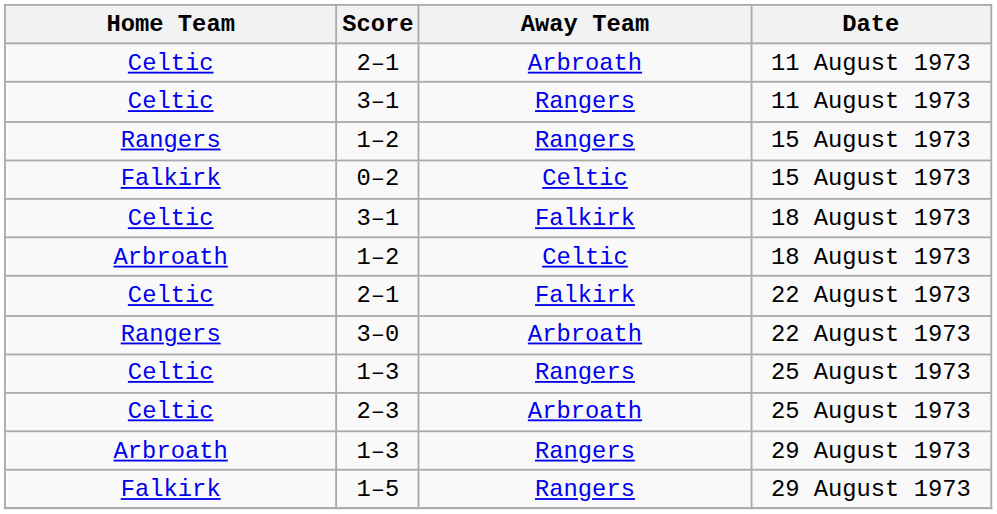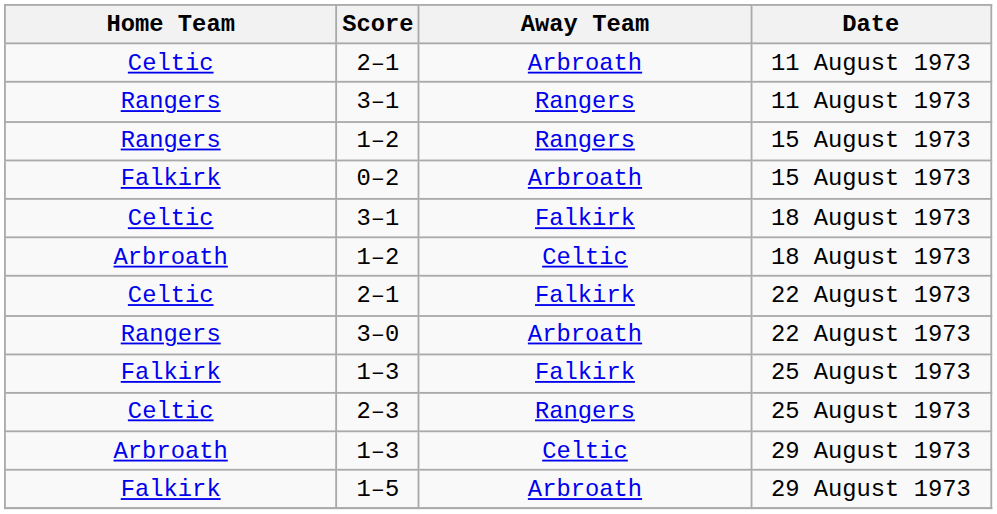3–1 / 11 August 1973 | Home Team: Celtic -> Rangers
0–2 | Away Team: Celtic -> Arbroath
1–3 / 25 August 1973 | Home Team: Celtic -> Falkirk
1–3 / 25 August 1973 | Away Team: Rangers -> Falkirk
2–3 | Away Team: Arbroath -> Rangers
1–3 / 29 August 1973 | Away Team: Rangers -> Celtic
1–5 | Away Team: Rangers -> Arbroath
